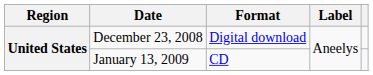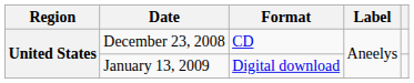December 23, 2008 | Format: Digital download -> CD
January 13, 2009 | Format: CD -> Digital download
